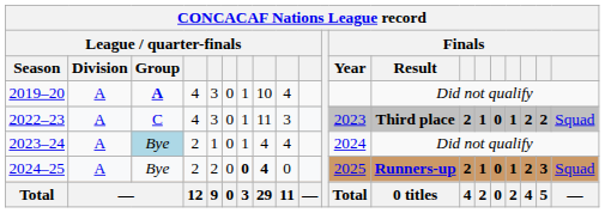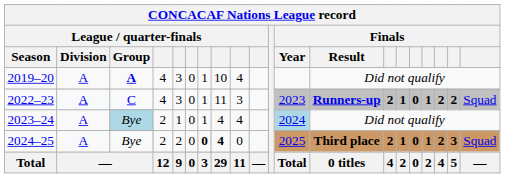2022–23 | Finals / Result: Third place -> Runners-up
2023–24 | Finals / Year: no background -> lightblue background
2024–25 | Finals / Result: Runners-up -> Third place
